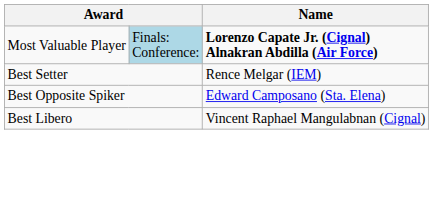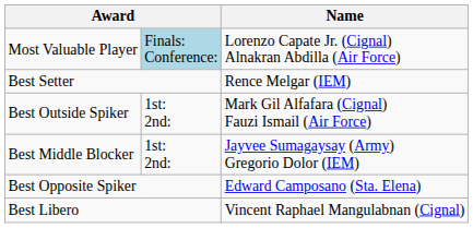Most Valuable Player | Name: bold -> normal
+ row: Best Outside Spiker | 1st: 2nd: | Mark Gil Alfafara (Cignal) Fauzi Ismail (Air Force)
+ row: Best Middle Blocker | 1st: 2nd: | Jayvee Sumagaysay (Army) Gregorio Dolor (IEM)
